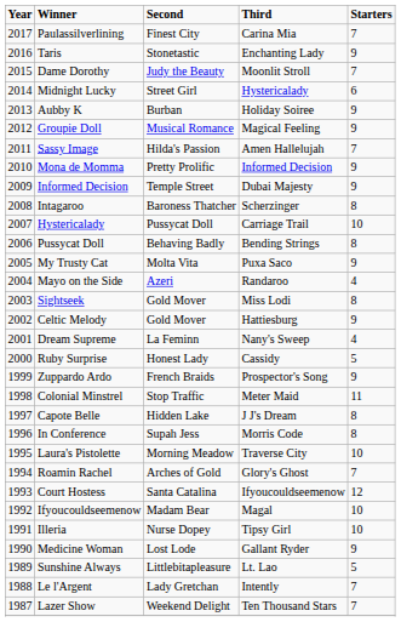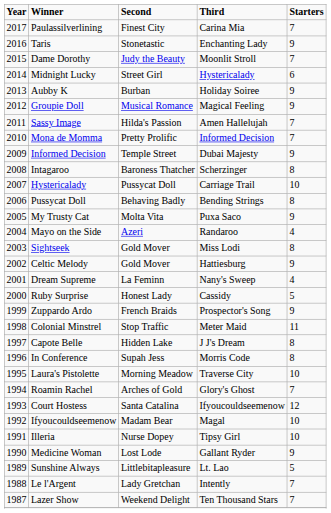Mona de Momma | Starters: 9 -> 7
